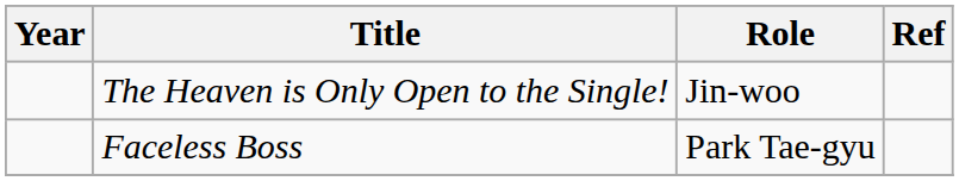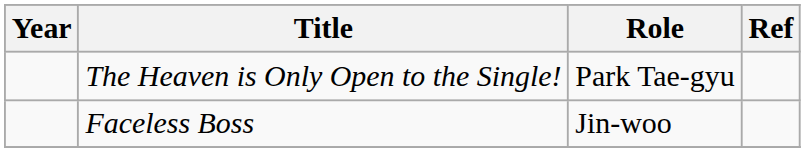The Heaven is Only Open to the Single! | Role: Jin-woo -> Park Tae-gyu
Faceless Boss | Role: Park Tae-gyu -> Jin-woo
